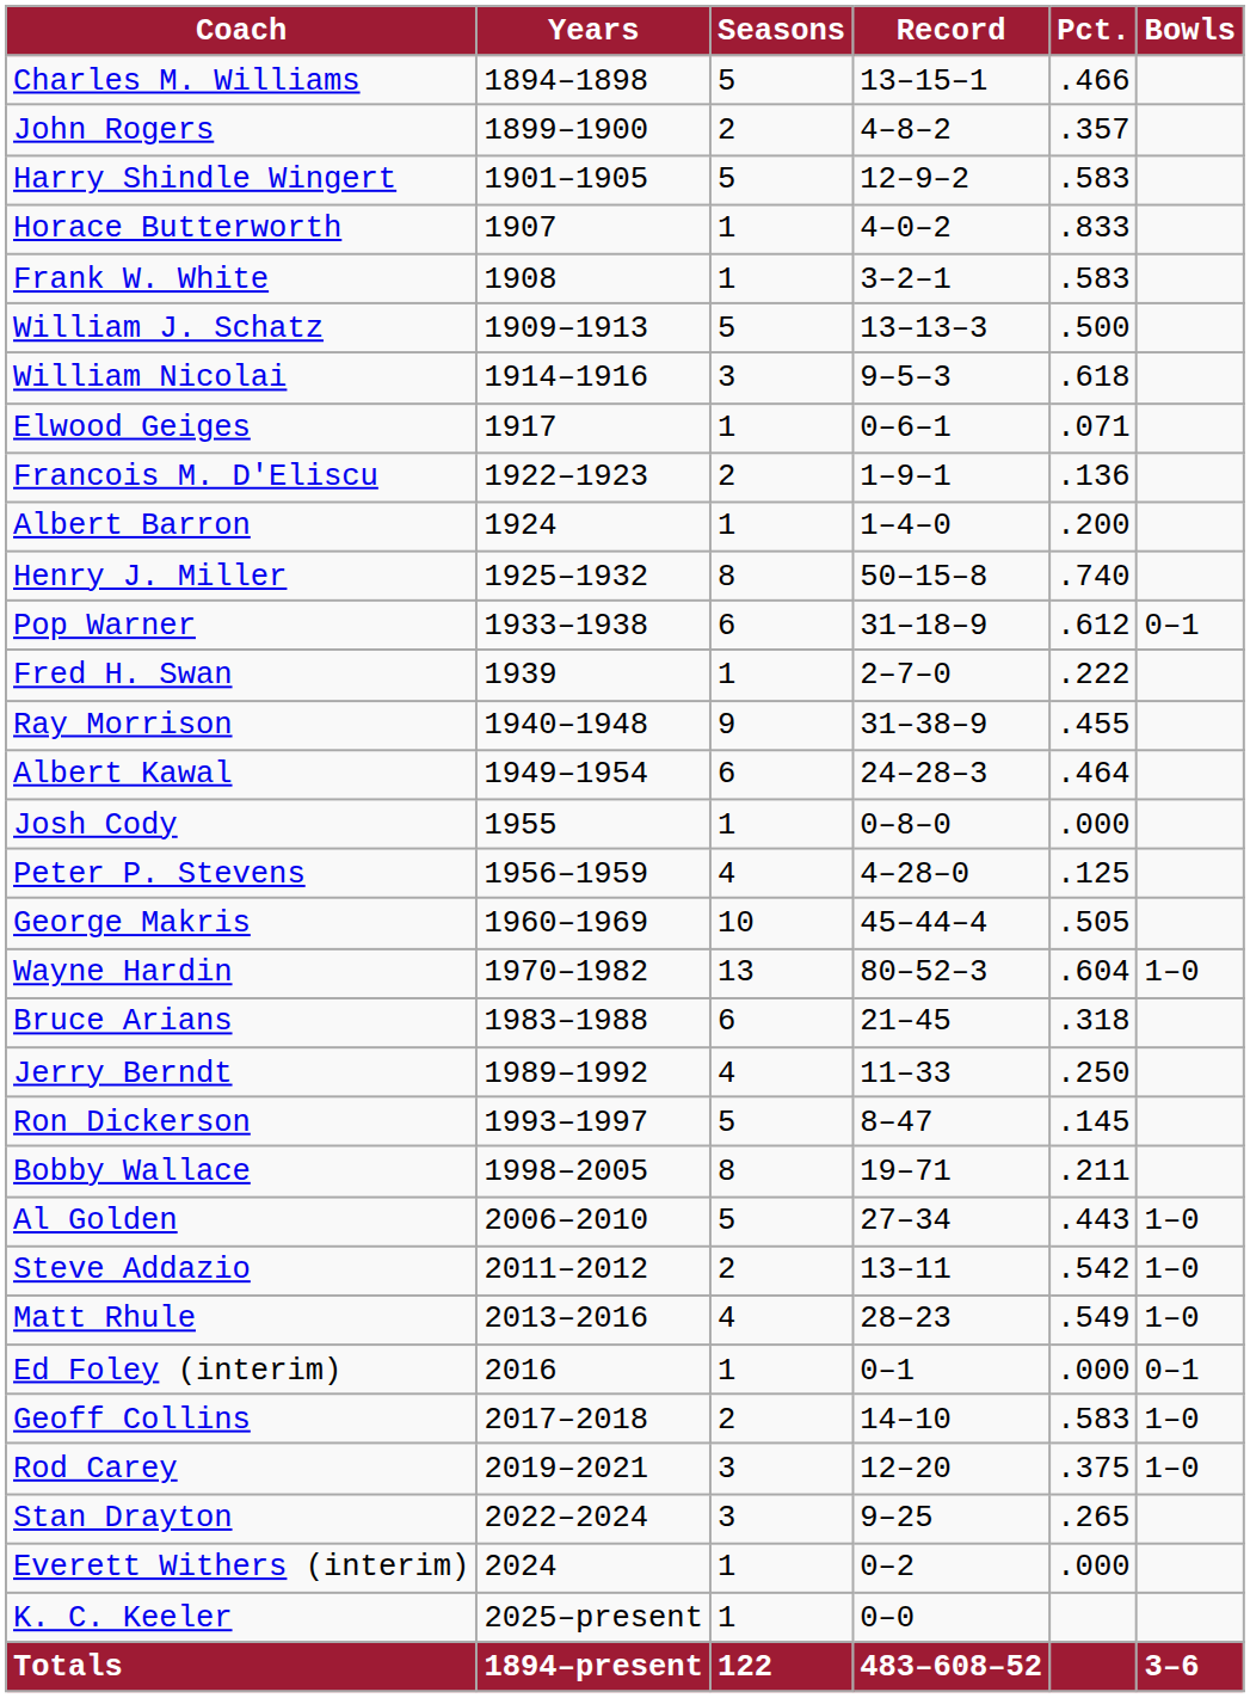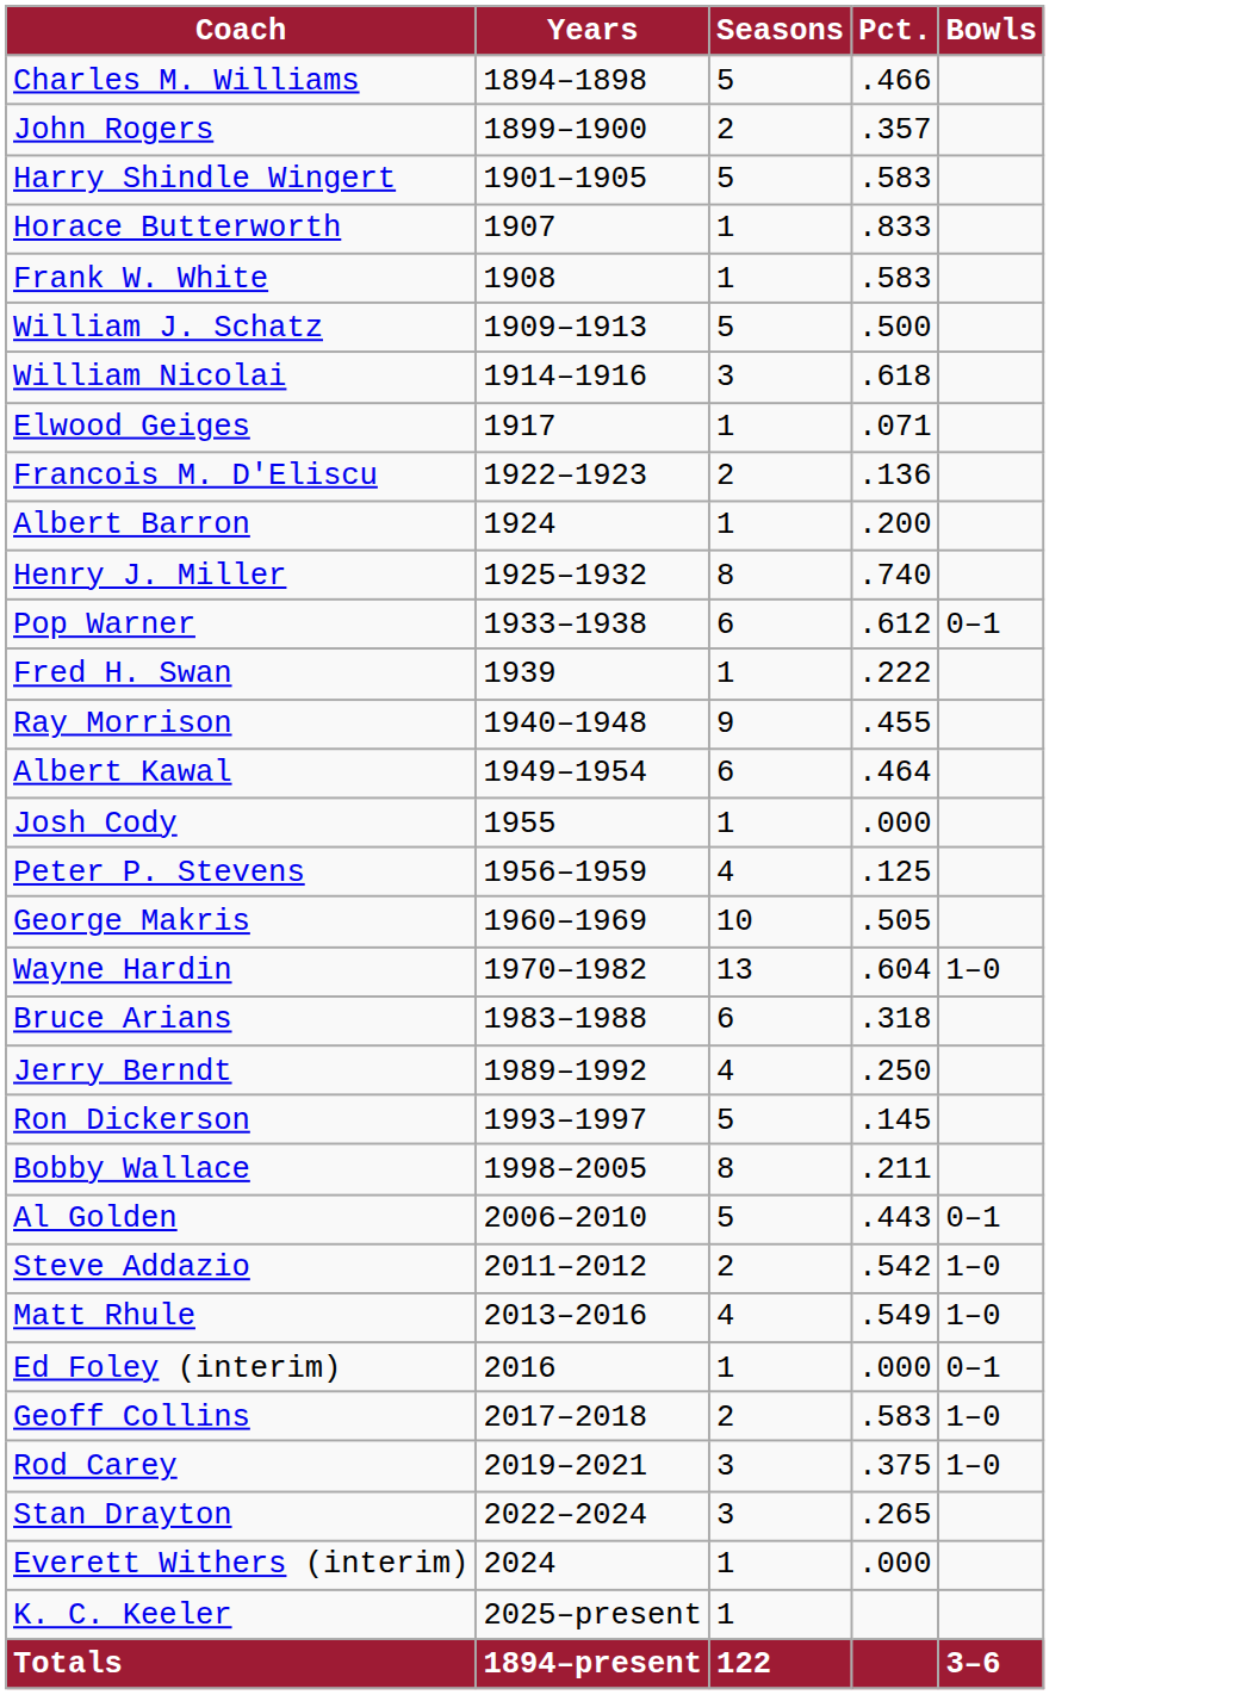- column: Record | 13–15–1 | 4–8–2 | 12–9–2 | 4–0–2 | 3–2–1 | 13–13–3 | 9–5–3 | 0–6–1 | 1–9–1 | 1–4–0 | 50–15–8 | 31–18–9 | 2–7–0 | 31–38–9 | 24–28–3 | 0–8–0 | 4–28–0 | 45–44–4 | 80–52–3 | 21–45 | 11–33 | 8–47 | 19–71 | 27–34 | 13–11 | 28–23 | 0–1 | 14–10 | 12–20 | 9–25 | 0–2 | 0–0 | 483–608–52
Al Golden | Bowls: 1–0 -> 0–1
